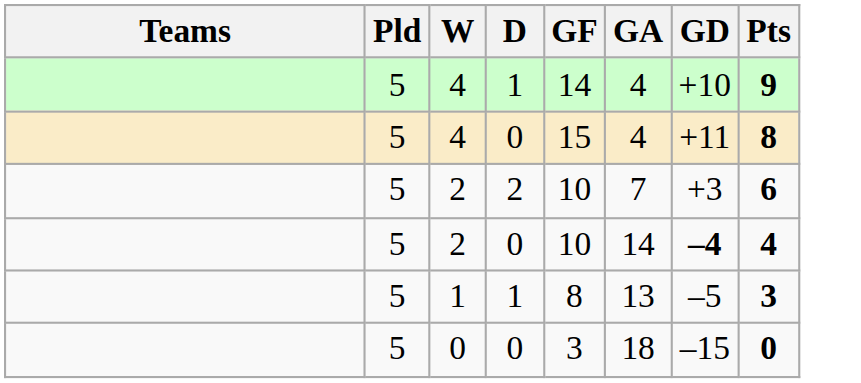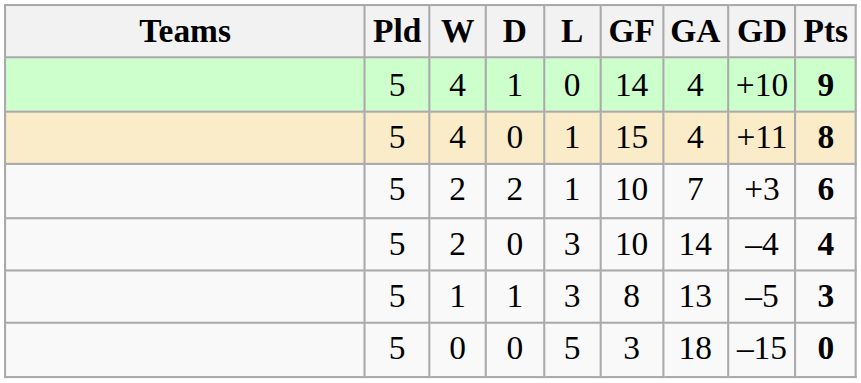+ column: L | 0 | 1 | 1 | 3 | 3 | 5
2 / 0 | GD: bold -> normal
